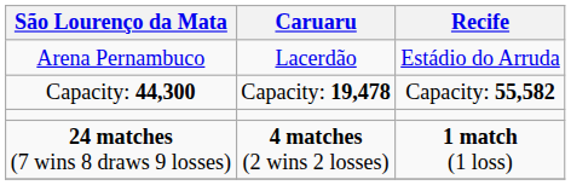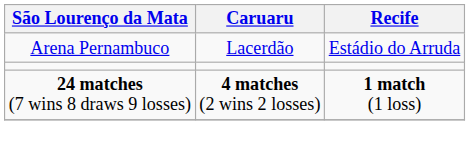- row: Capacity: 44,300 | Capacity: 19,478 | Capacity: 55,582
